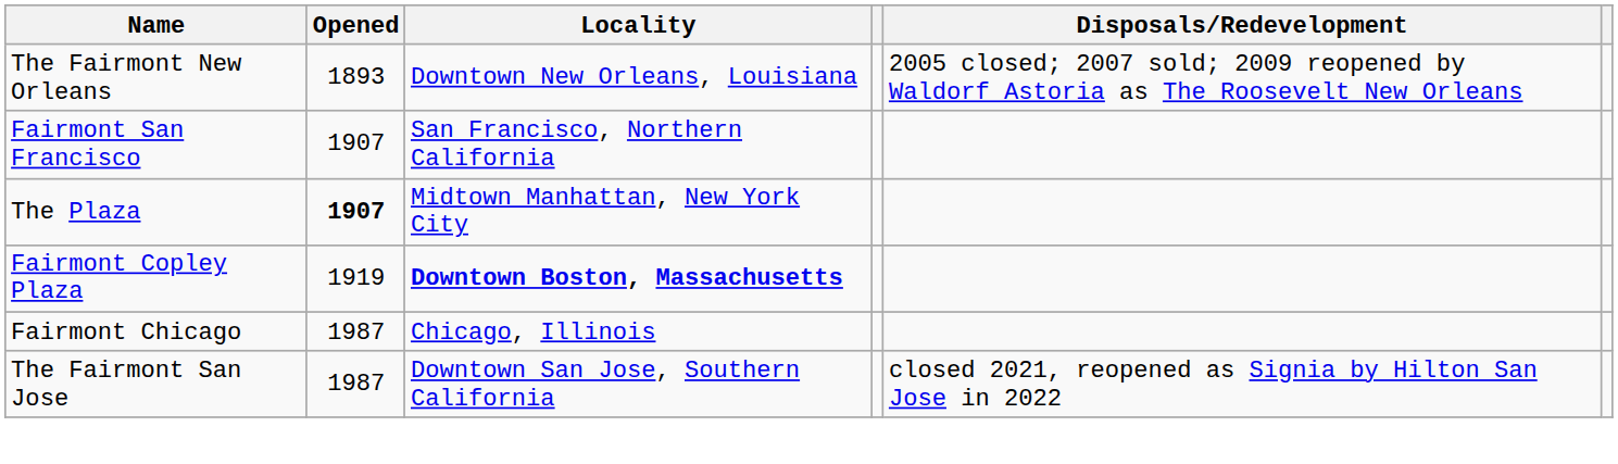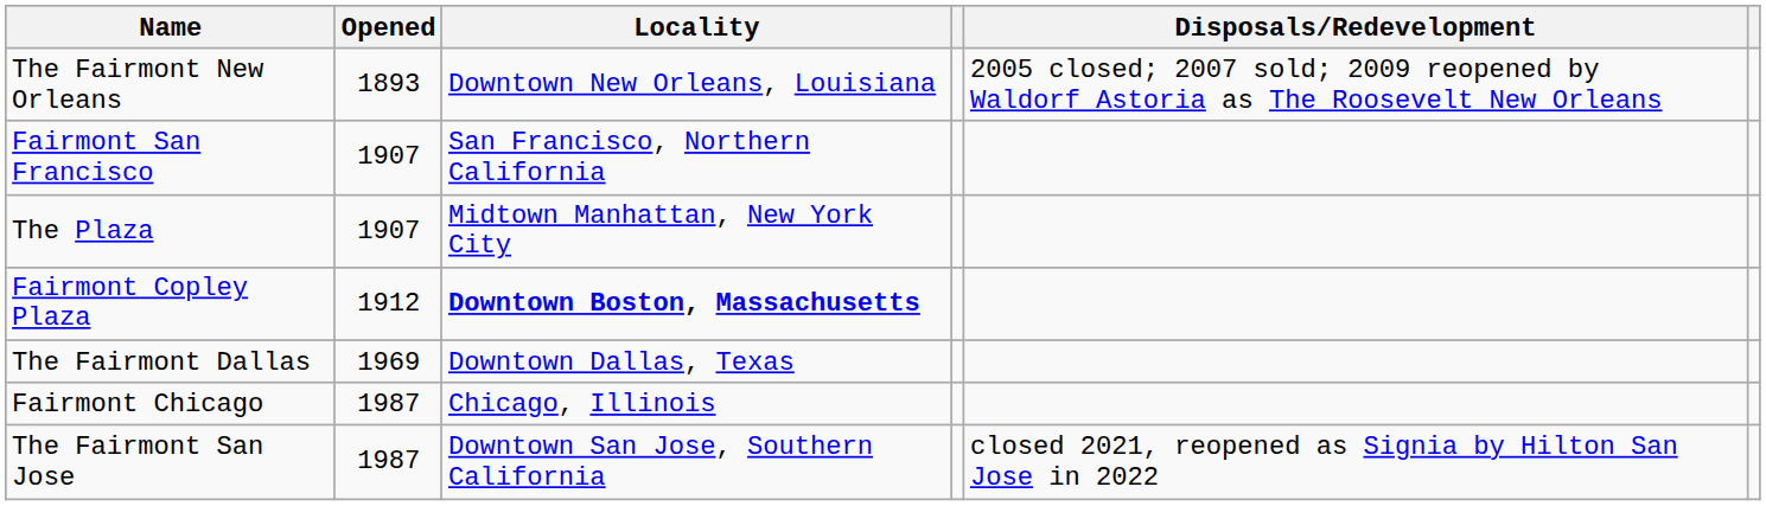The Plaza | Opened: bold -> normal
Fairmont Copley Plaza | Opened: 1919 -> 1912
+ row: The Fairmont Dallas | 1969 | Downtown Dallas, Texas
